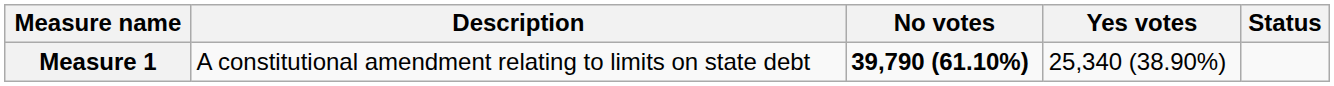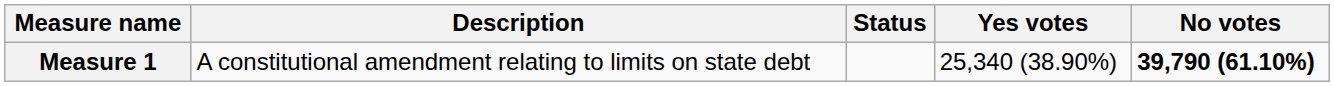columns swapped: Status <-> No votes
